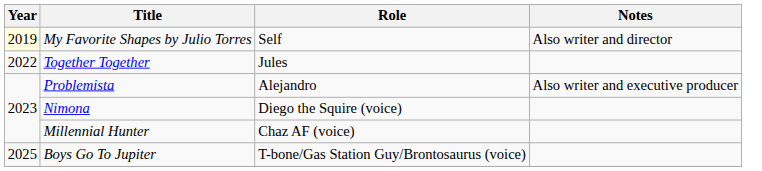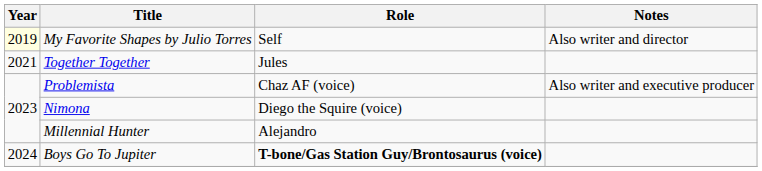Together Together | Year: 2022 -> 2021
Problemista | Role: Alejandro -> Chaz AF (voice)
Millennial Hunter | Role: Chaz AF (voice) -> Alejandro
Boys Go To Jupiter | Year: 2025 -> 2024
Boys Go To Jupiter | Role: normal -> bold
